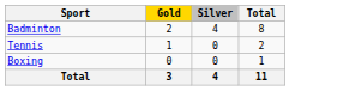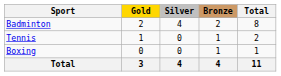+ column: Bronze | 2 | 1 | 1 | 4
